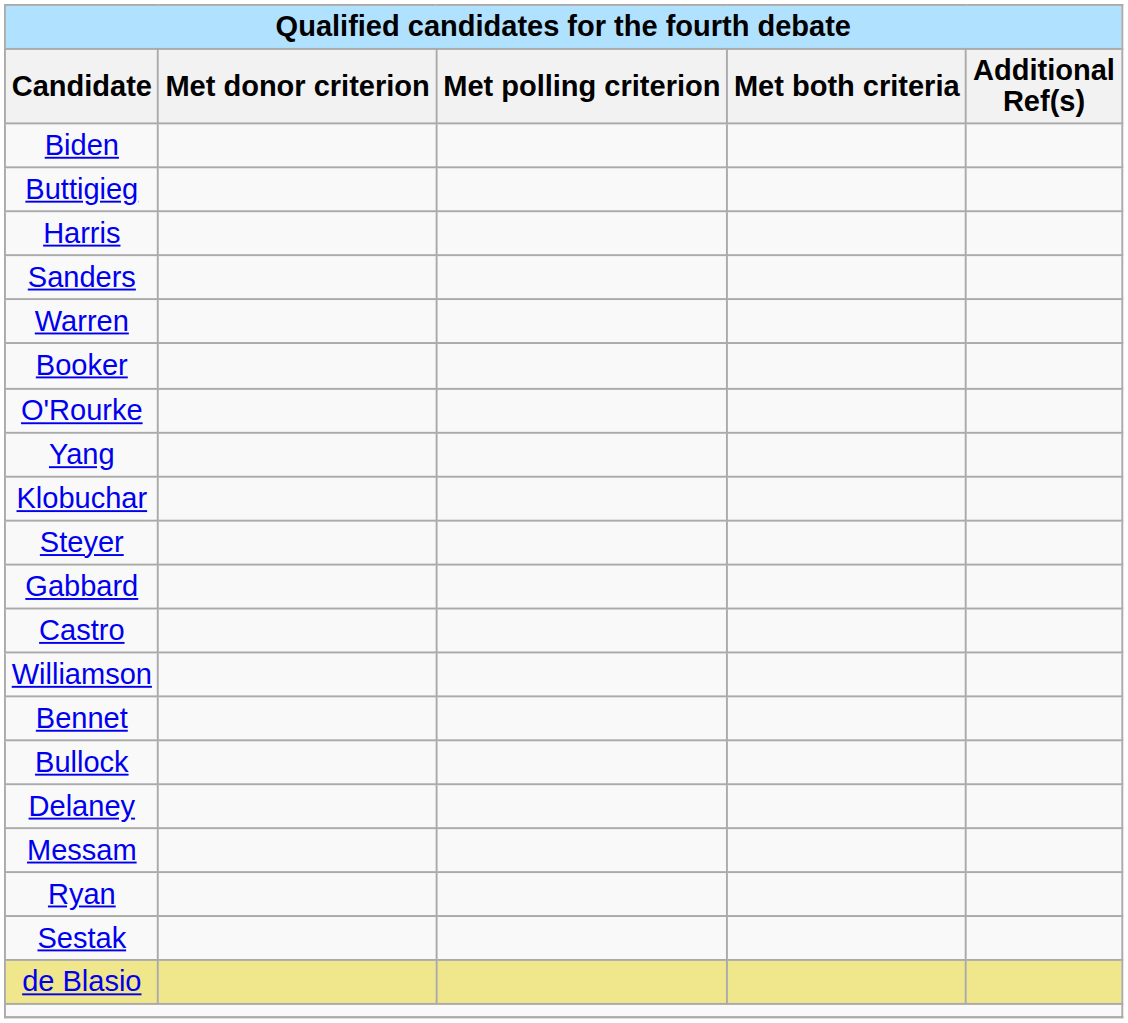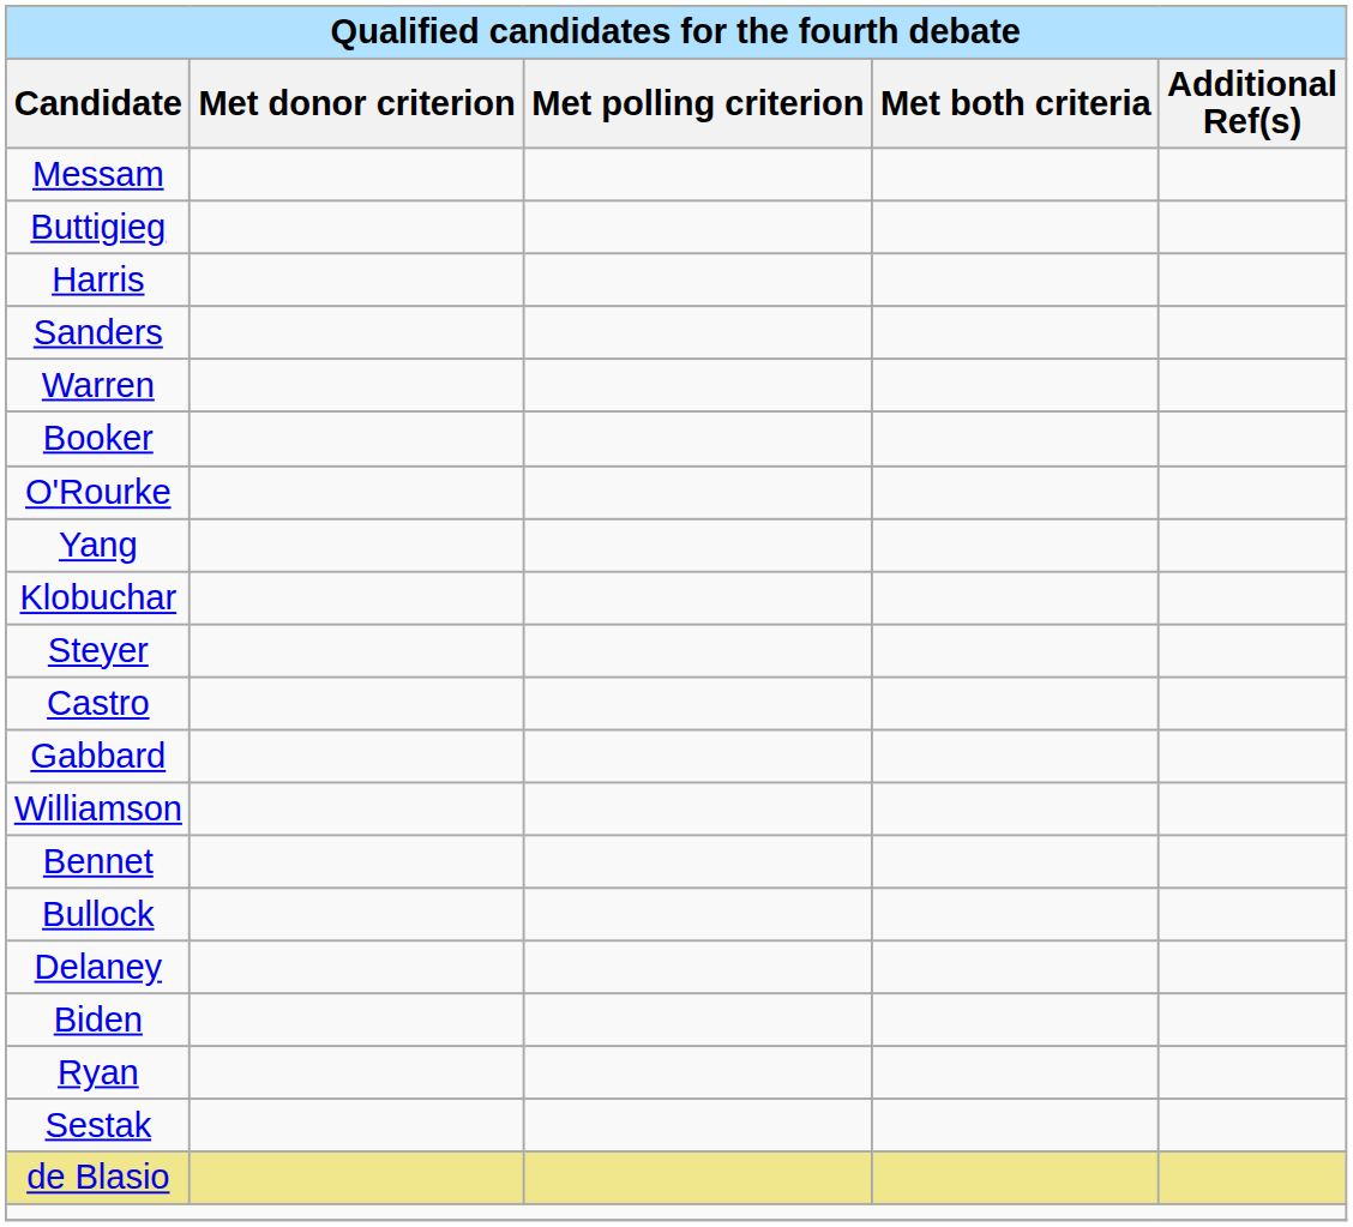rows swapped: Biden <-> Messam
rows swapped: Castro <-> Gabbard
